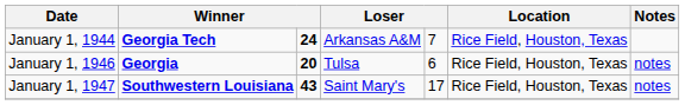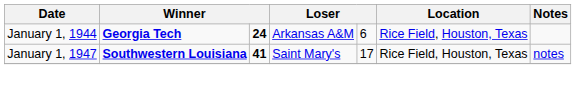January 1, 1944 | column 5: 7 -> 6
- row: January 1, 1946 | Georgia | 20 | Tulsa | 6 | Rice Field, Houston, Texas | notes
January 1, 1947 | column 3: 43 -> 41
